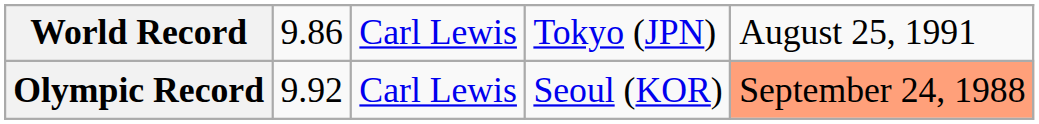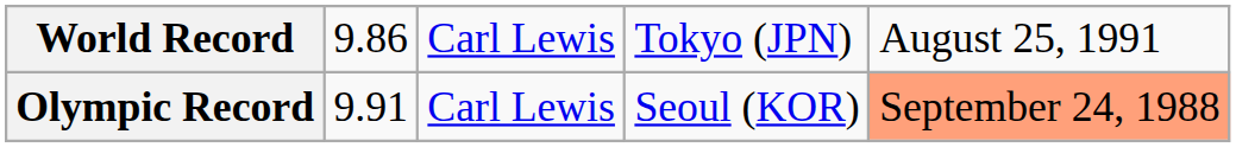Olympic Record | column 2: 9.92 -> 9.91
